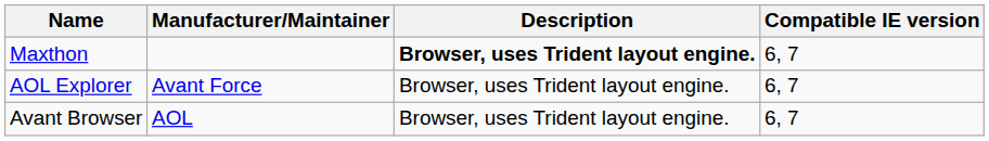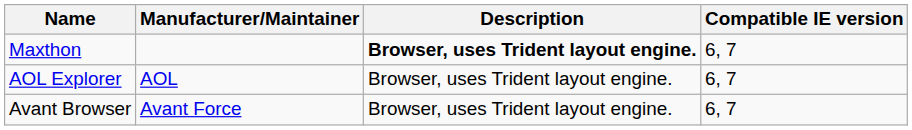AOL Explorer | Manufacturer/Maintainer: Avant Force -> AOL
Avant Browser | Manufacturer/Maintainer: AOL -> Avant Force
